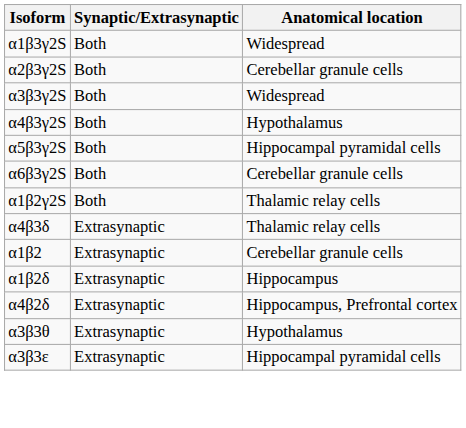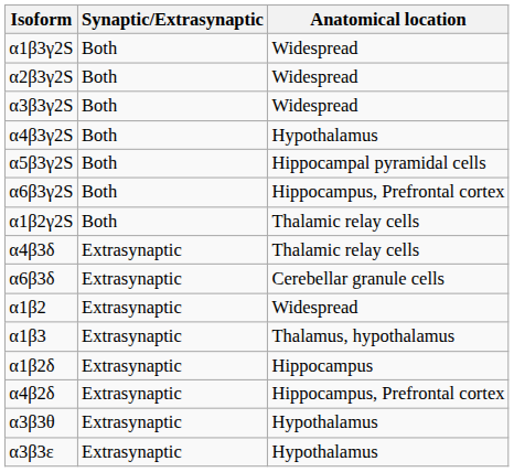α2β3γ2S | Anatomical location: Cerebellar granule cells -> Widespread
α6β3γ2S | Anatomical location: Cerebellar granule cells -> Hippocampus, Prefrontal cortex
+ row: α6β3δ | Extrasynaptic | Cerebellar granule cells
α1β2 | Anatomical location: Cerebellar granule cells -> Widespread
+ row: α1β3 | Extrasynaptic | Thalamus, hypothalamus
α3β3ε | Anatomical location: Hippocampal pyramidal cells -> Hypothalamus
